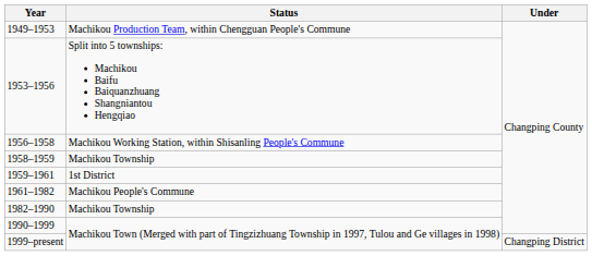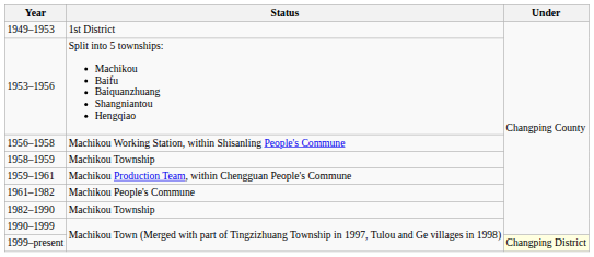1949–1953 | Status: Machikou Production Team, within Chengguan People's Commune -> 1st District
1959–1961 | Status: 1st District -> Machikou Production Team, within Chengguan People's Commune
1999–present | Under: no background -> lightyellow background
